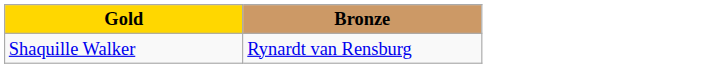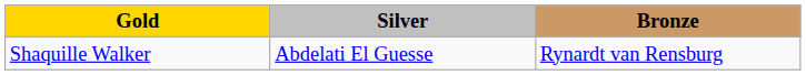+ column: Silver | Abdelati El Guesse
